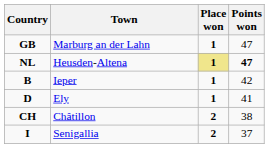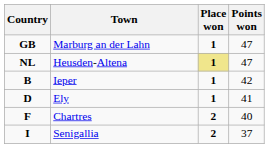Heusden-Altena | Points won: bold -> normal
+ row: F | Chartres | 2 | 40
- row: CH | Châtillon | 2 | 38
